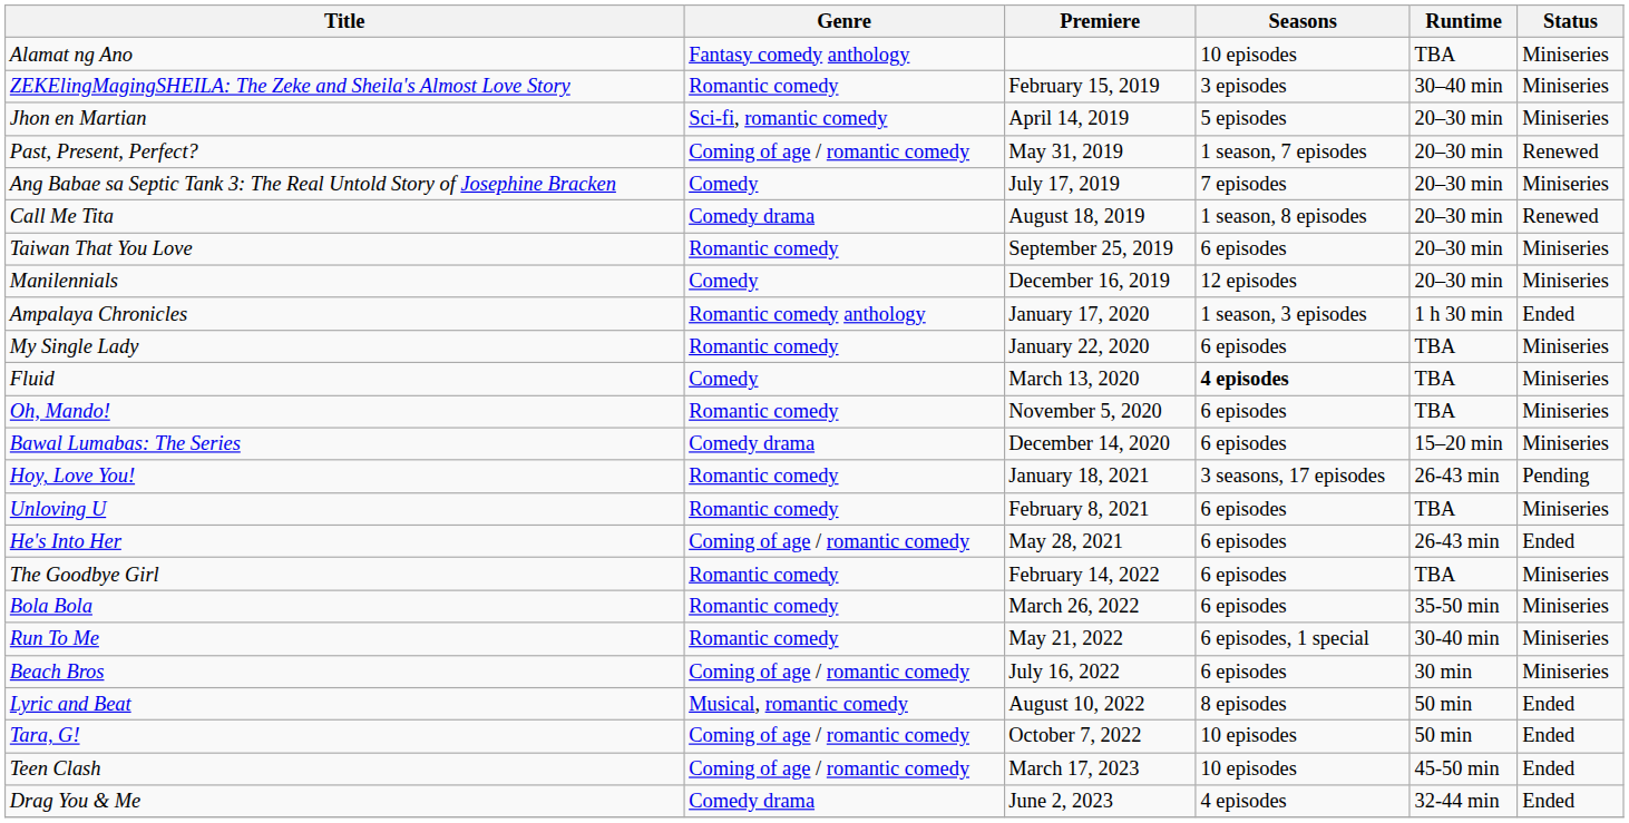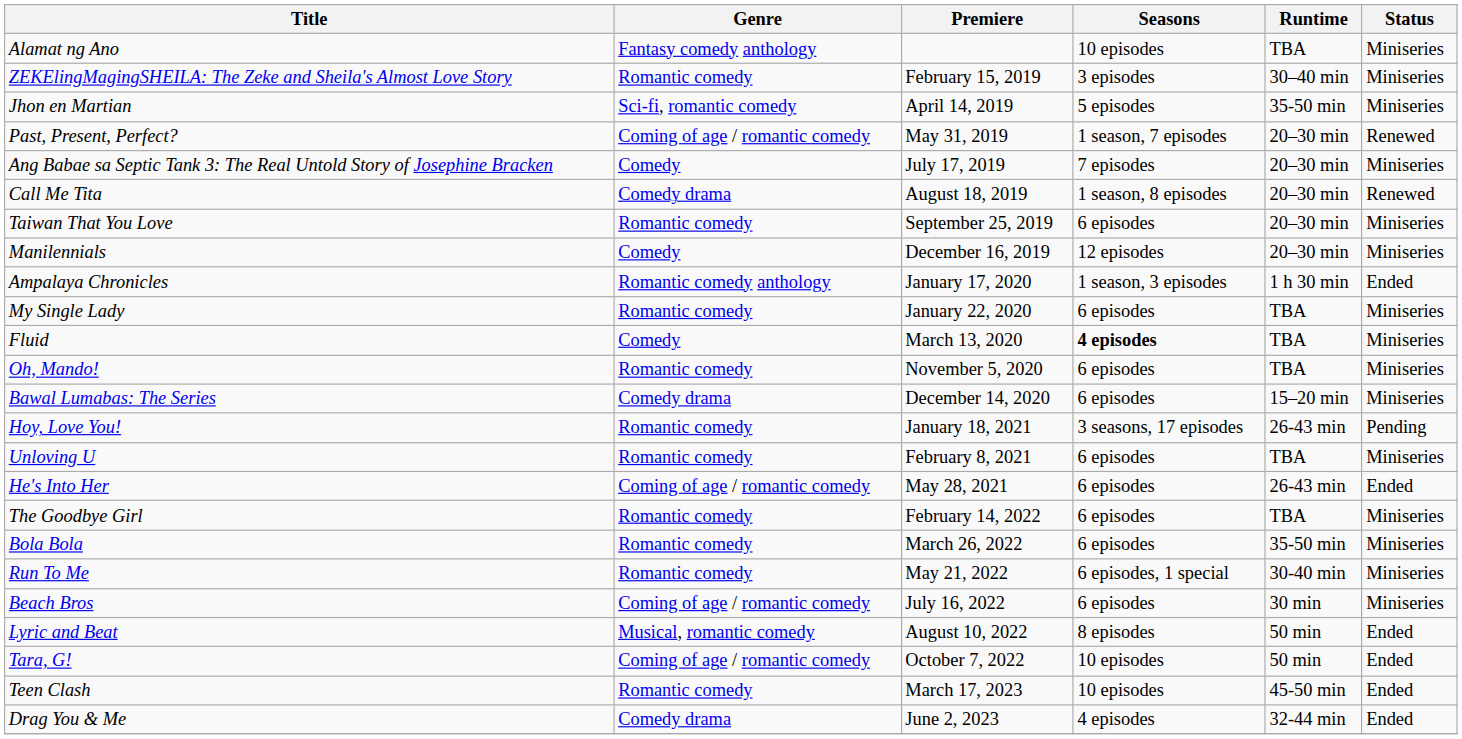Jhon en Martian | Runtime: 20–30 min -> 35-50 min
Teen Clash | Genre: Coming of age / romantic comedy -> Romantic comedy
